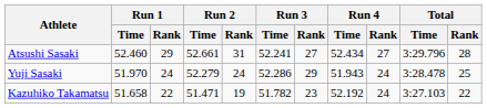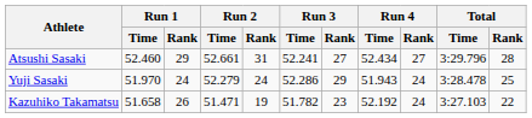Kazuhiko Takamatsu | Run 1 / Rank: 22 -> 26
